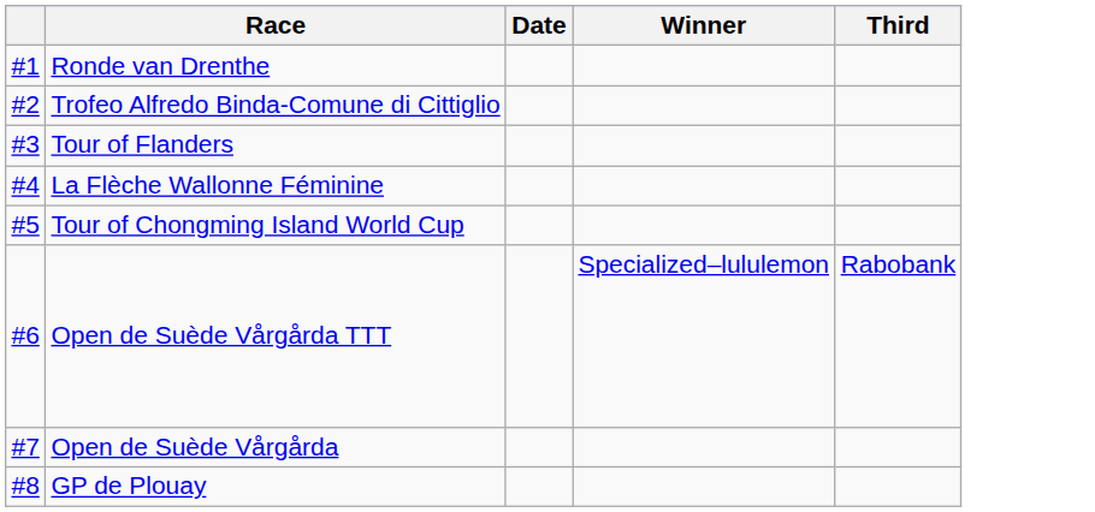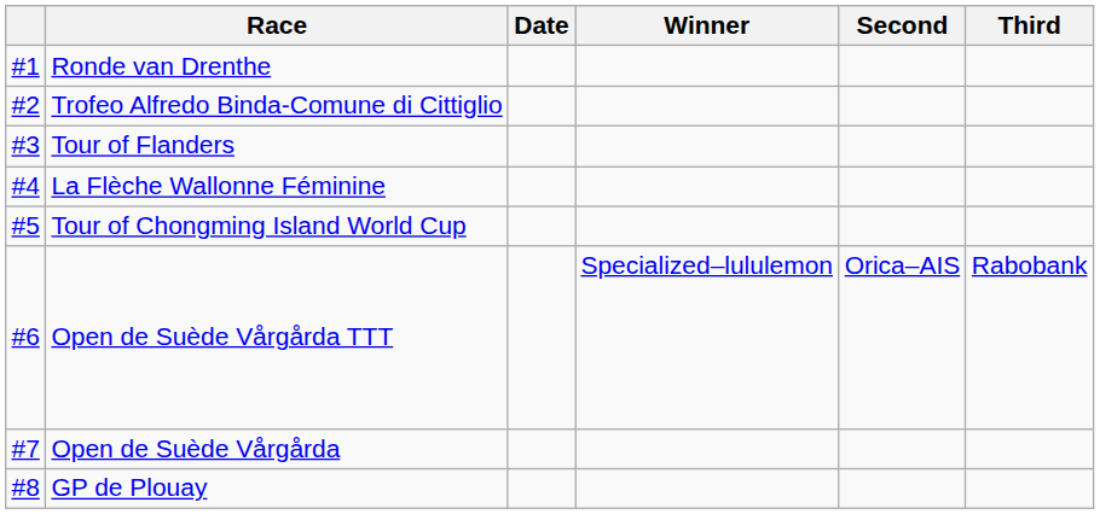+ column: Second | Orica–AIS
